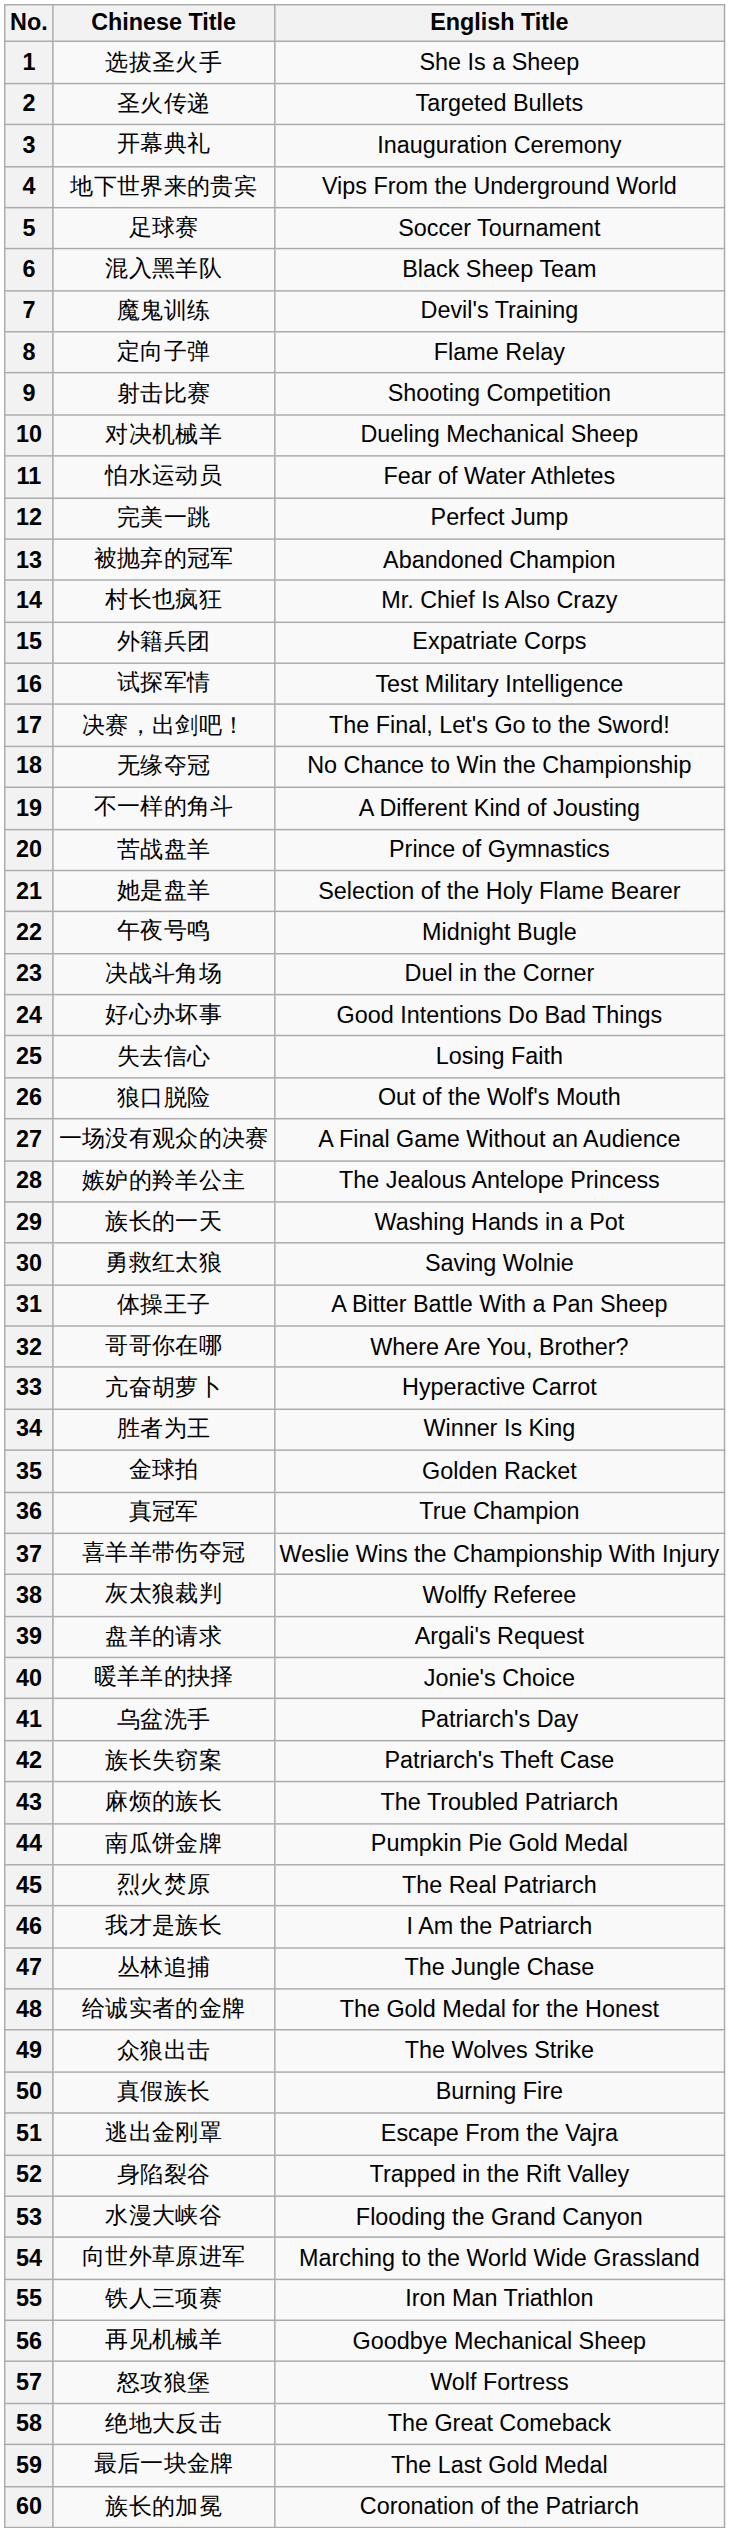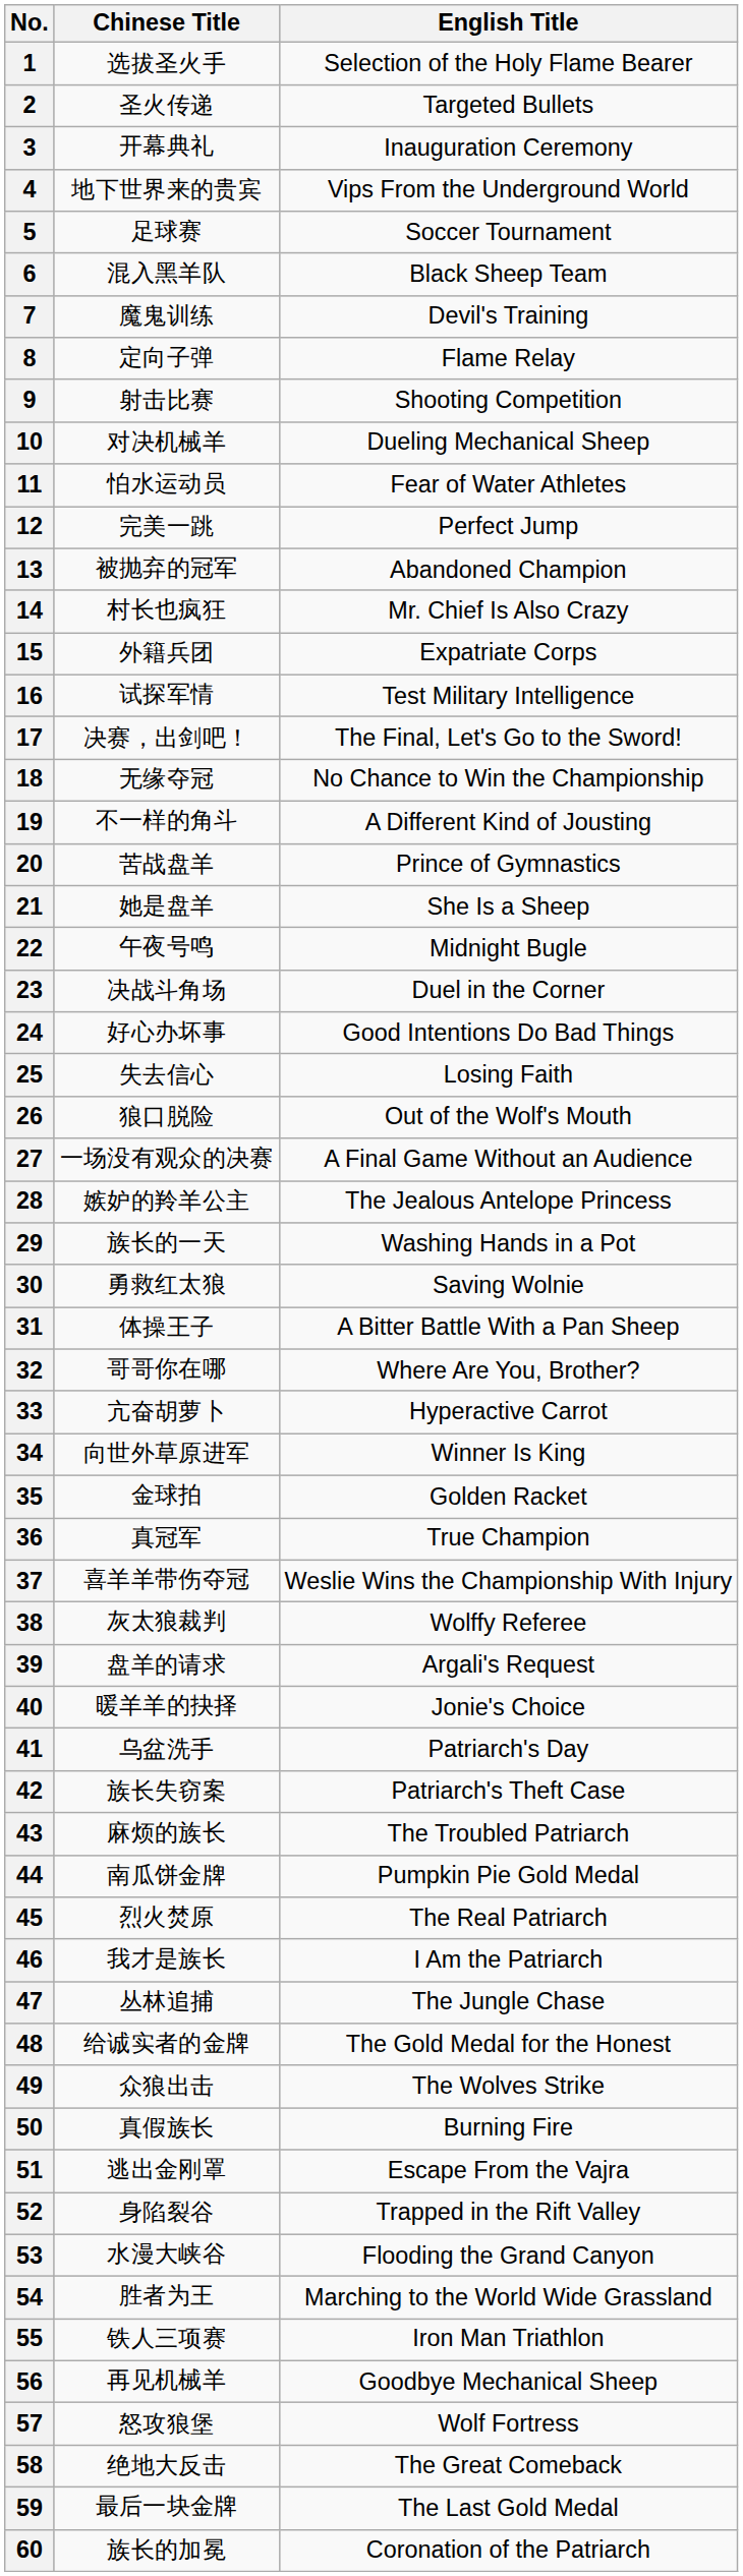1 | English Title: She Is a Sheep -> Selection of the Holy Flame Bearer
21 | English Title: Selection of the Holy Flame Bearer -> She Is a Sheep
34 | Chinese Title: 胜者为王 -> 向世外草原进军
54 | Chinese Title: 向世外草原进军 -> 胜者为王
